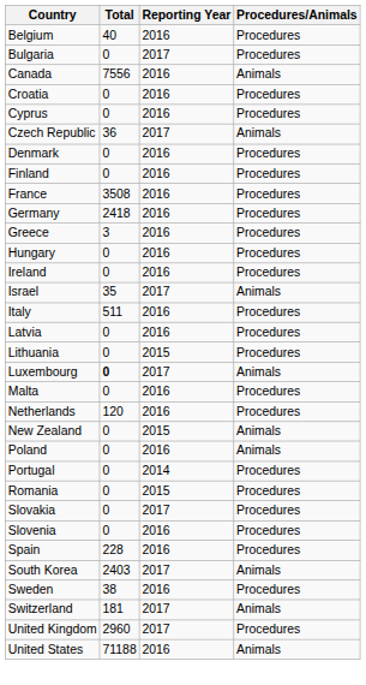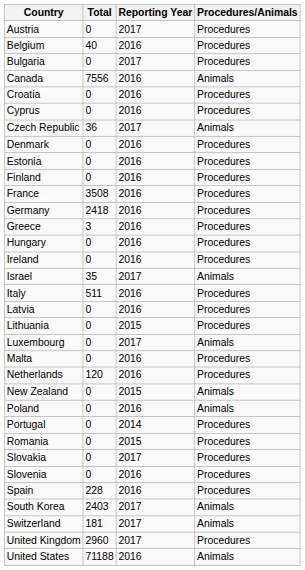+ row: Austria | 0 | 2017 | Procedures
+ row: Estonia | 0 | 2016 | Procedures
Luxembourg | Total: bold -> normal
- row: Sweden | 38 | 2016 | Procedures
